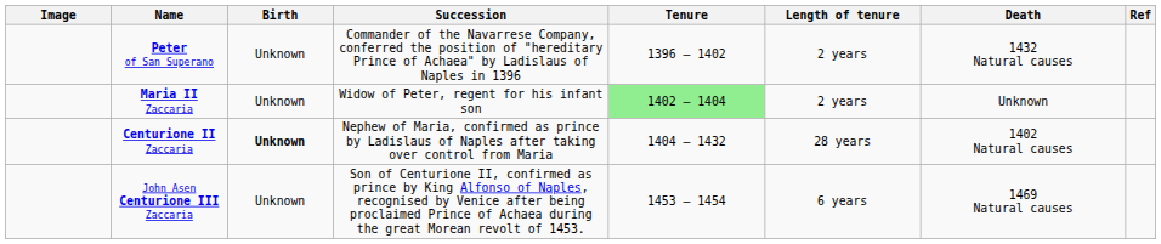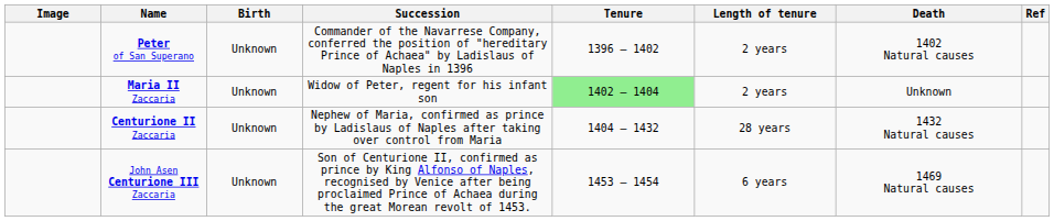Peter of San Superano | Death: 1432 Natural causes -> 1402 Natural causes
Centurione II Zaccaria | Birth: bold -> normal
Centurione II Zaccaria | Death: 1402 Natural causes -> 1432 Natural causes
